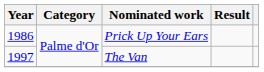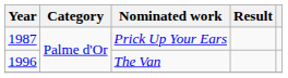Prick Up Your Ears | Year: 1986 -> 1987
The Van | Year: 1997 -> 1996
